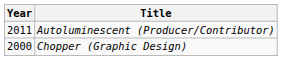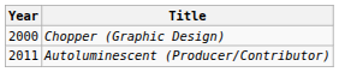rows swapped: Chopper (Graphic Design) <-> Autoluminescent (Producer/Contributor)
